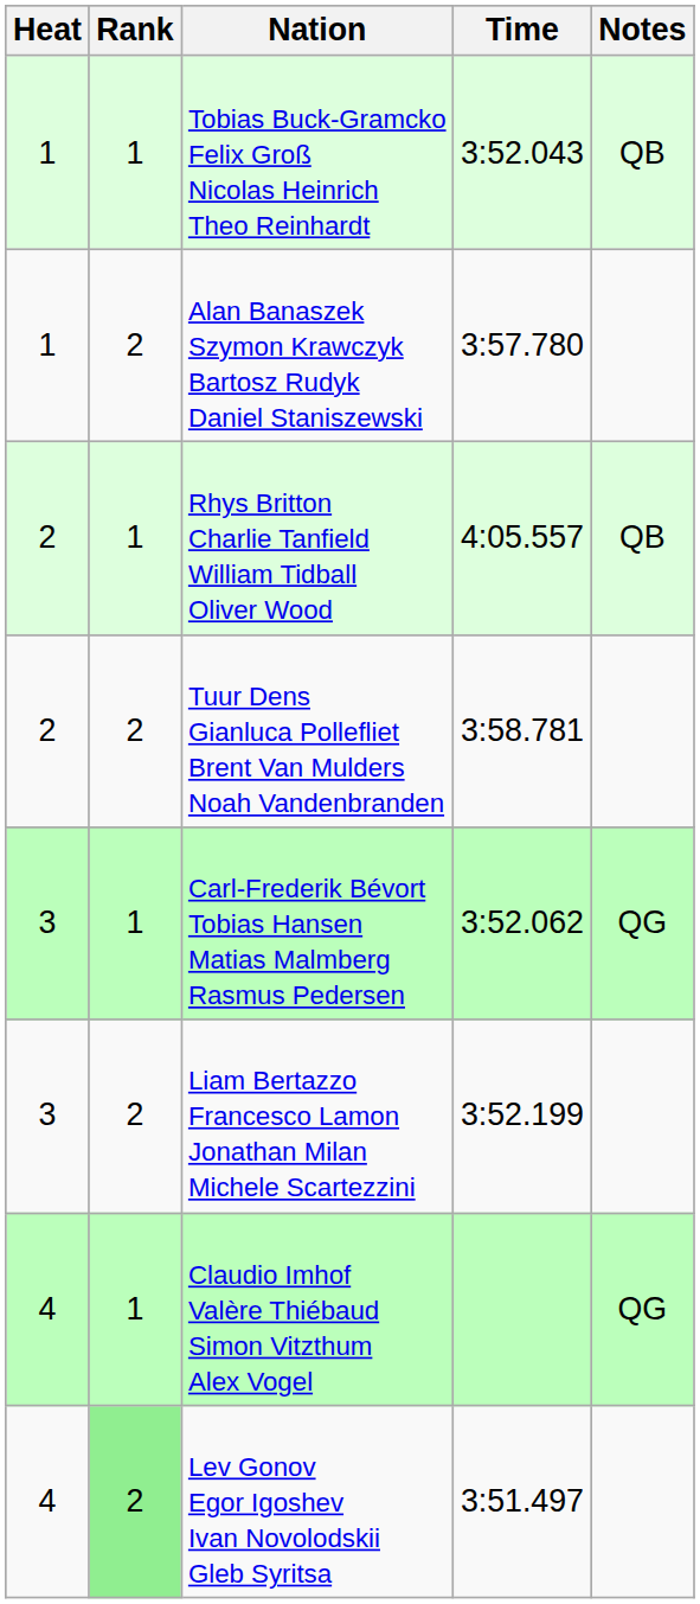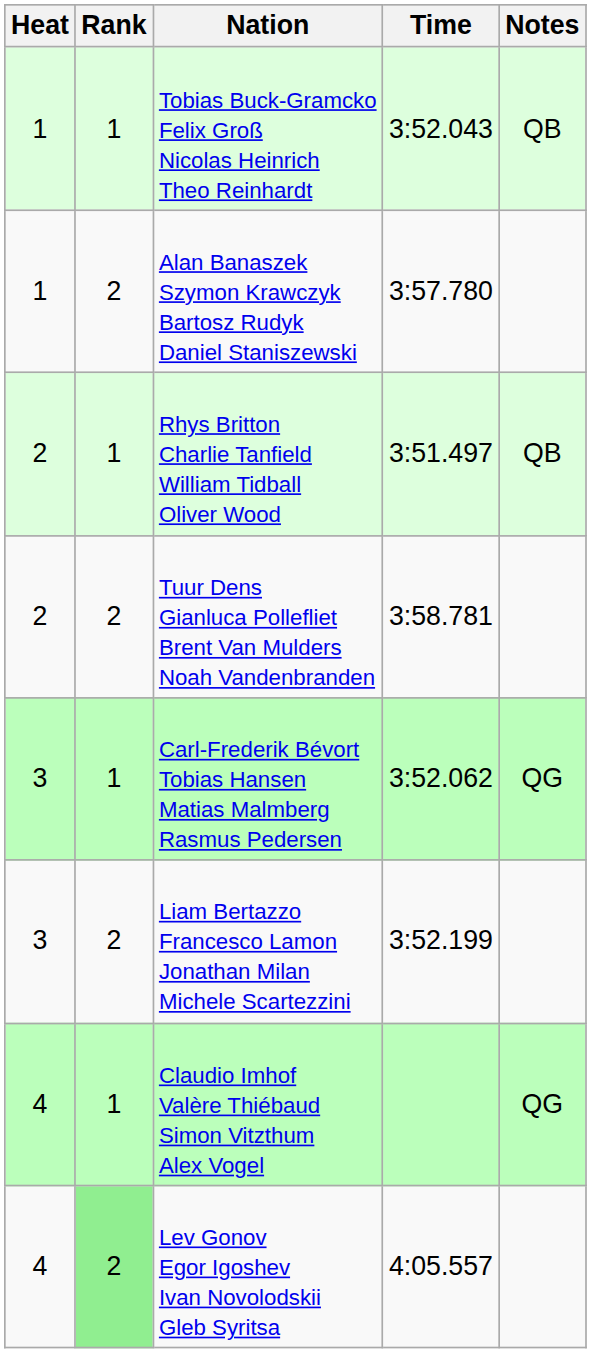Rhys Britton Charlie Tanfield William Tidball Oliver Wood | Time: 4:05.557 -> 3:51.497
Lev Gonov Egor Igoshev Ivan Novolodskii Gleb Syritsa | Time: 3:51.497 -> 4:05.557
